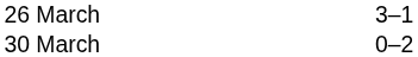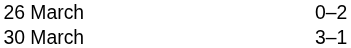26 March | column 3: 3–1 -> 0–2
30 March | column 3: 0–2 -> 3–1
